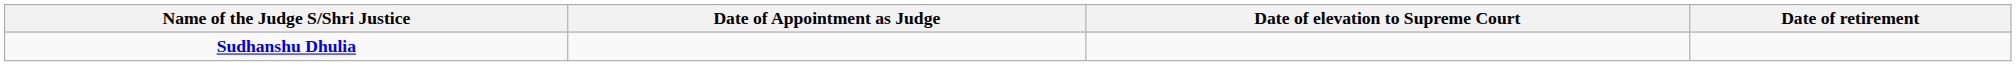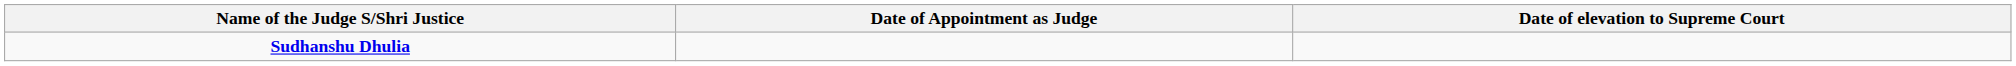- column: Date of retirement
